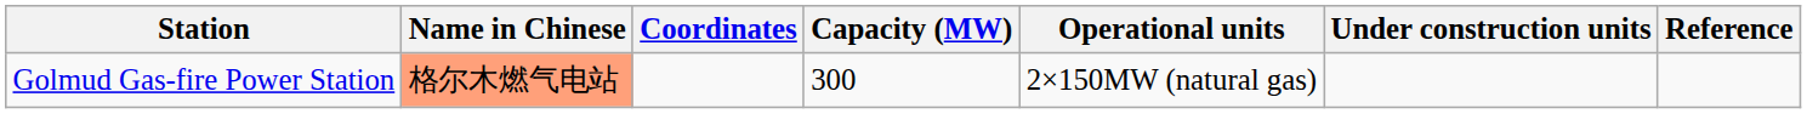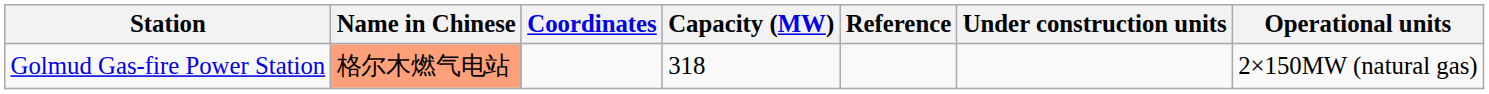columns swapped: Operational units <-> Reference
Golmud Gas-fire Power Station | Capacity (MW): 300 -> 318
